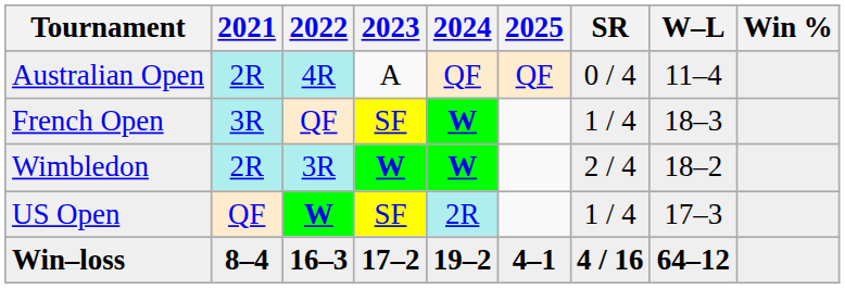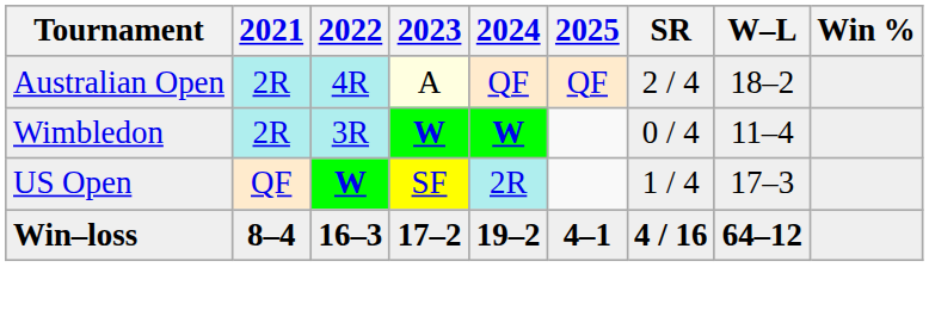Australian Open | 2023: no background -> lightyellow background
Australian Open | SR: 0 / 4 -> 2 / 4
Australian Open | W–L: 11–4 -> 18–2
- row: French Open | 3R | QF | SF | W | 1 / 4 | 18–3
Wimbledon | SR: 2 / 4 -> 0 / 4
Wimbledon | W–L: 18–2 -> 11–4
